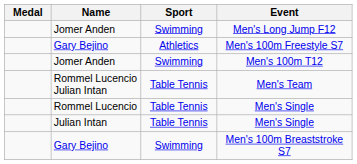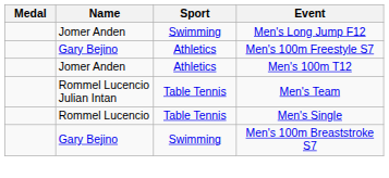Men's 100m T12 | Sport: Swimming -> Athletics
- row: Julian Intan | Table Tennis | Men's Single
